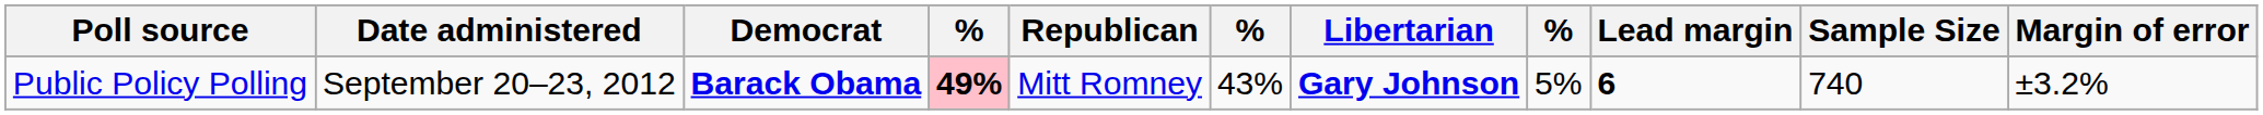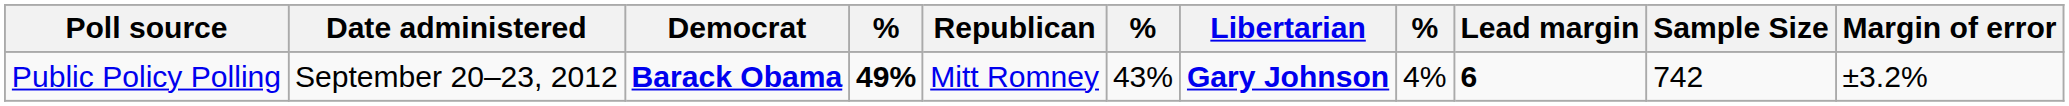Public Policy Polling | column 4: pink background -> no background
Public Policy Polling | column 8: 5% -> 4%
Public Policy Polling | Sample Size: 740 -> 742
